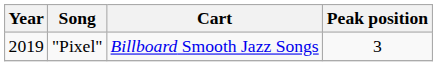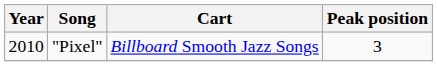"Pixel" | Year: 2019 -> 2010
